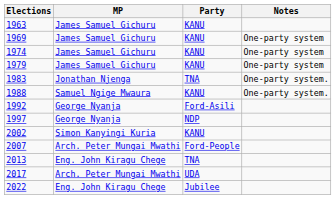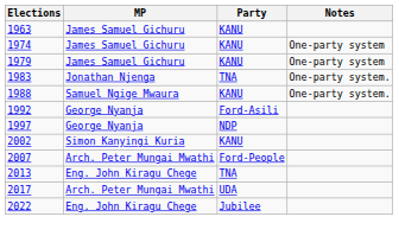- row: 1969 | James Samuel Gichuru | KANU | One-party system
